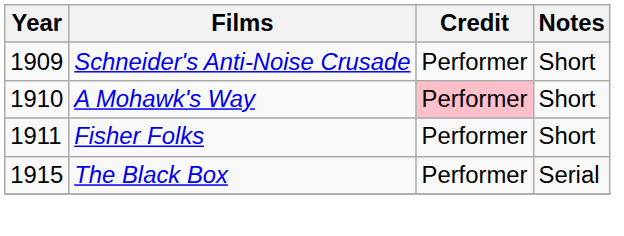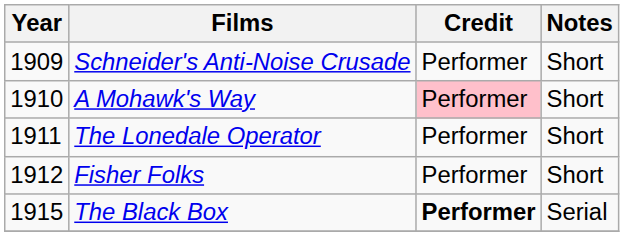+ row: 1911 | The Lonedale Operator | Performer | Short
Fisher Folks | Year: 1911 -> 1912
The Black Box | Credit: normal -> bold
